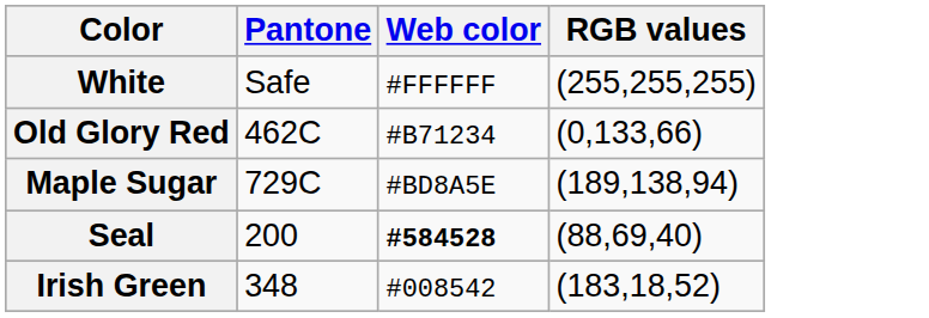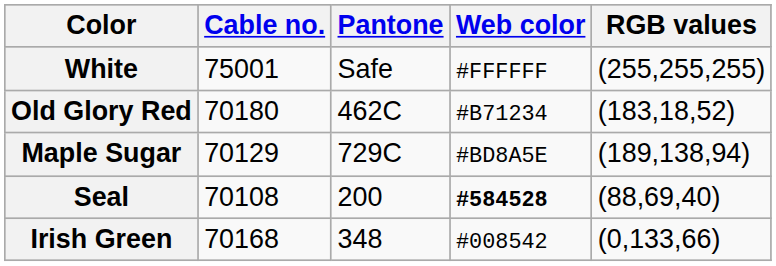+ column: Cable no. | 75001 | 70180 | 70129 | 70108 | 70168
Old Glory Red | RGB values: (0,133,66) -> (183,18,52)
Irish Green | RGB values: (183,18,52) -> (0,133,66)
